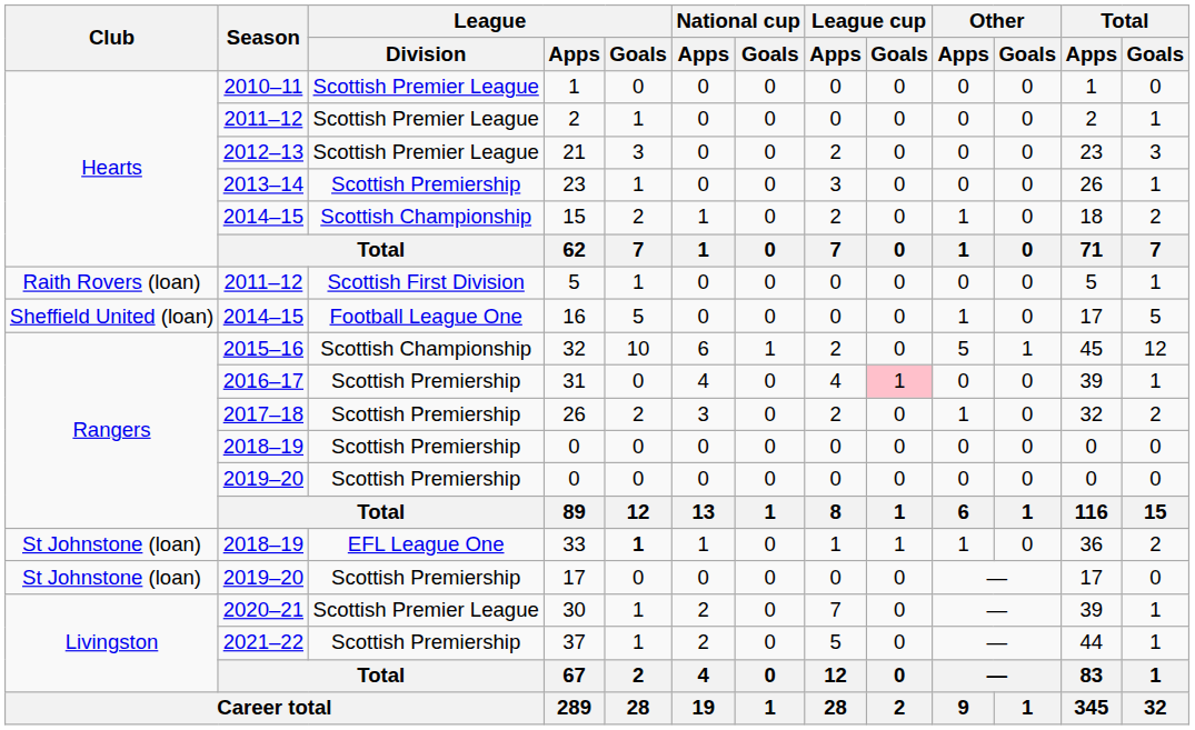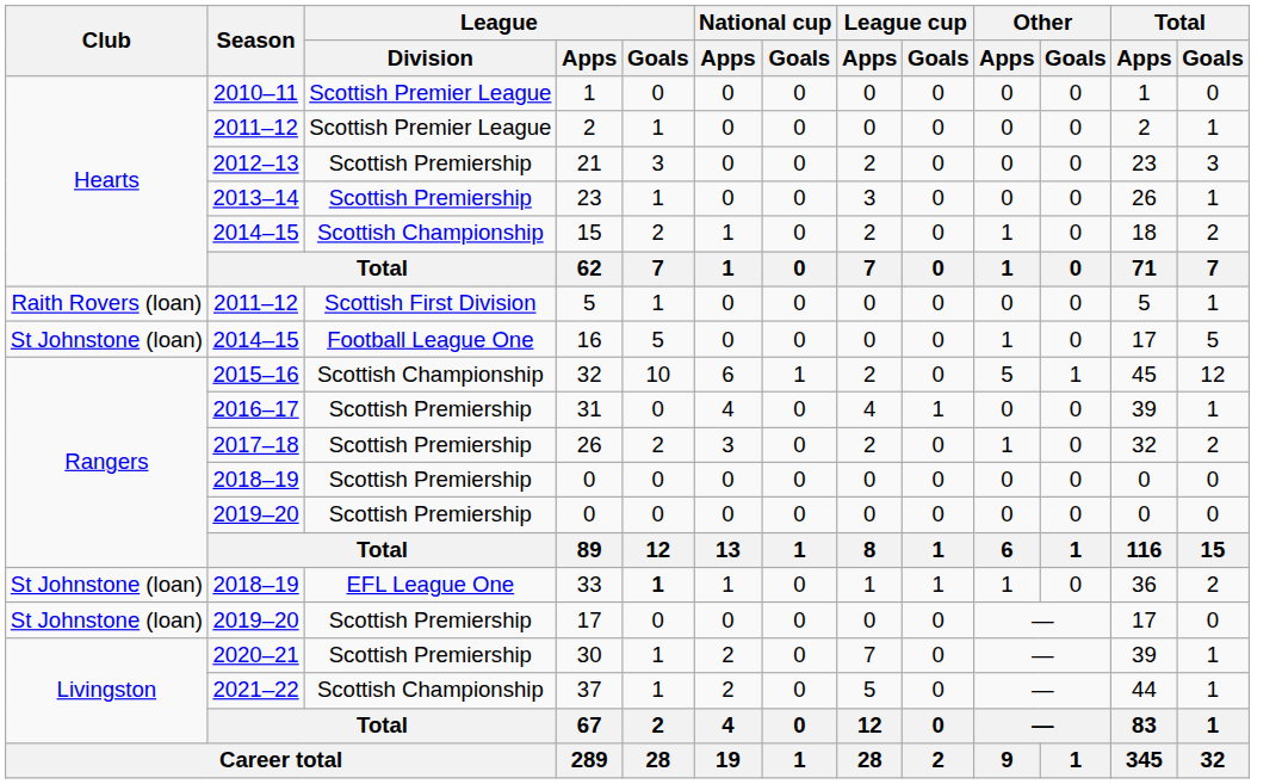21 | League / Division: Scottish Premier League -> Scottish Premiership
16 | Club: Sheffield United (loan) -> St Johnstone (loan)
31 | League cup / Goals: pink background -> no background
30 | League / Division: Scottish Premier League -> Scottish Premiership
37 | League / Division: Scottish Premiership -> Scottish Championship
